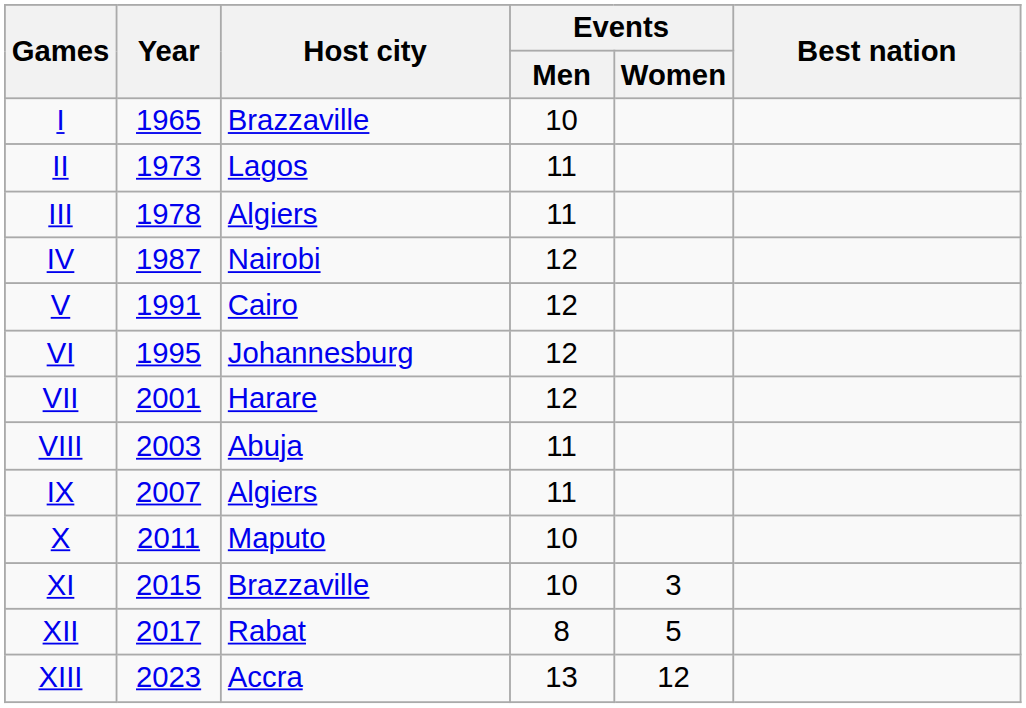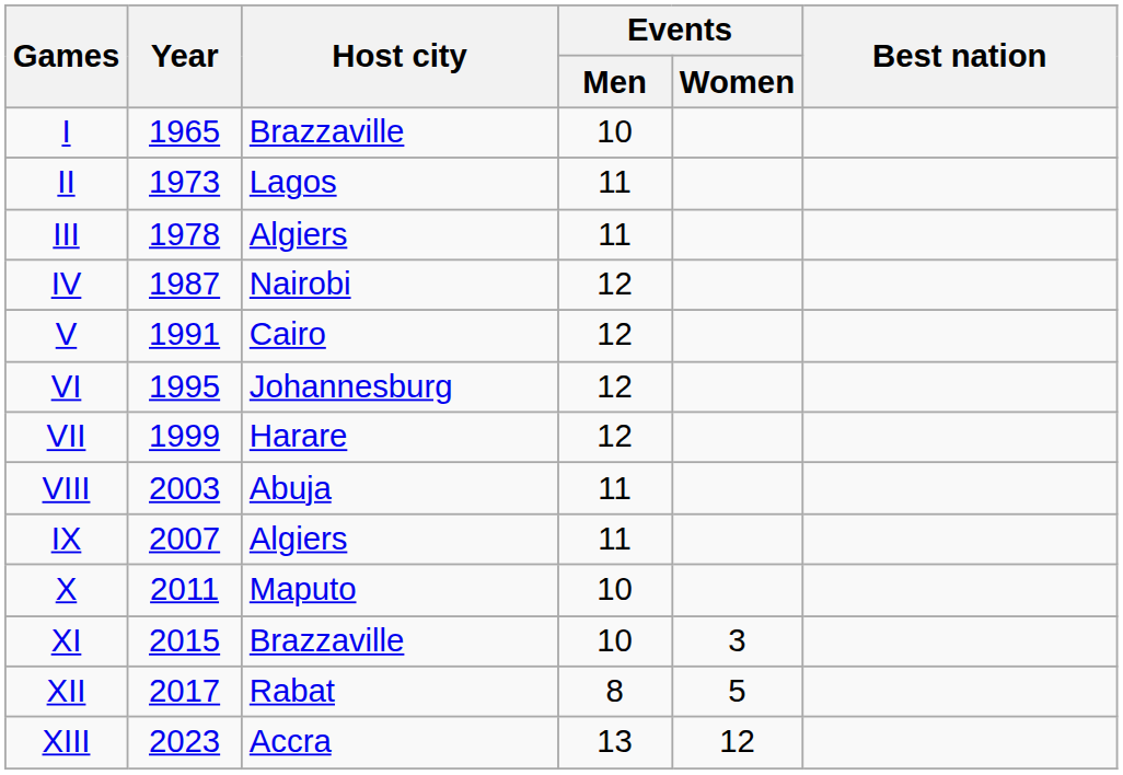VII | Year: 2001 -> 1999
